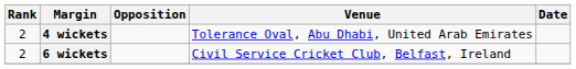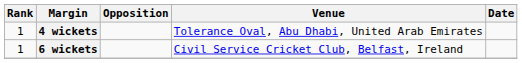4 wickets | Rank: 2 -> 1
6 wickets | Rank: 2 -> 1
